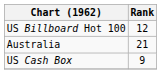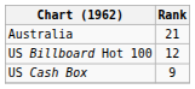rows swapped: Australia <-> US Billboard Hot 100
